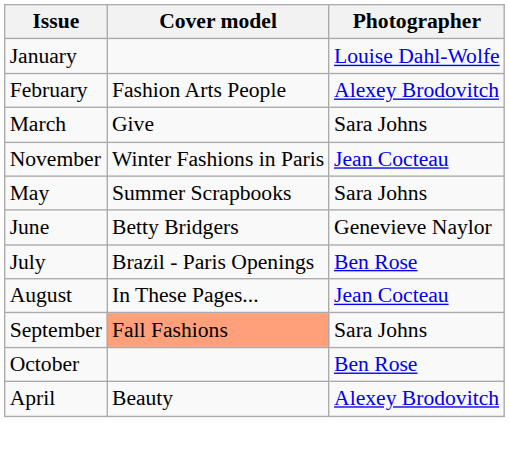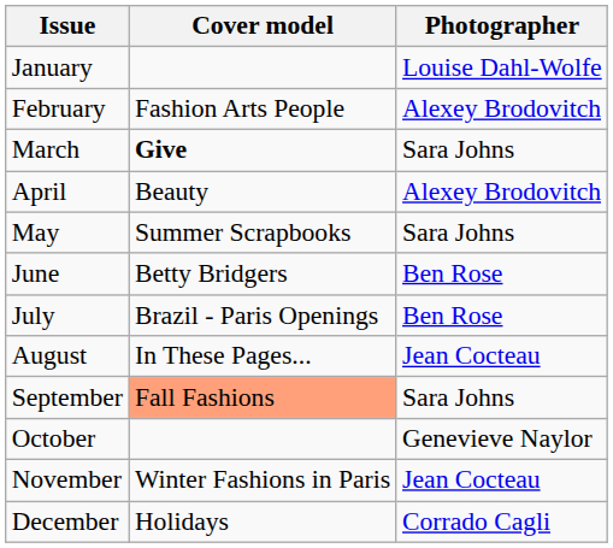March | Cover model: normal -> bold
rows swapped: April <-> November
June | Photographer: Genevieve Naylor -> Ben Rose
October | Photographer: Ben Rose -> Genevieve Naylor
+ row: December | Holidays | Corrado Cagli
